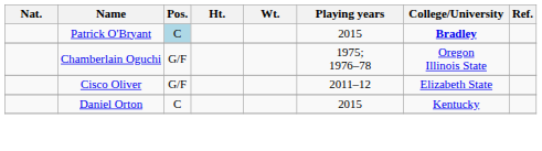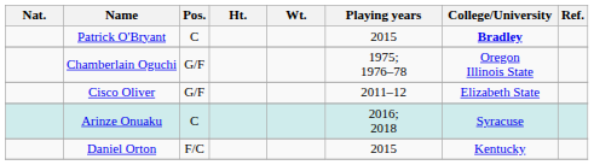Patrick O'Bryant | Pos.: lightblue background -> no background
+ row: Arinze Onuaku | C | 2016; 2018 | Syracuse
Daniel Orton | Pos.: C -> F/C
